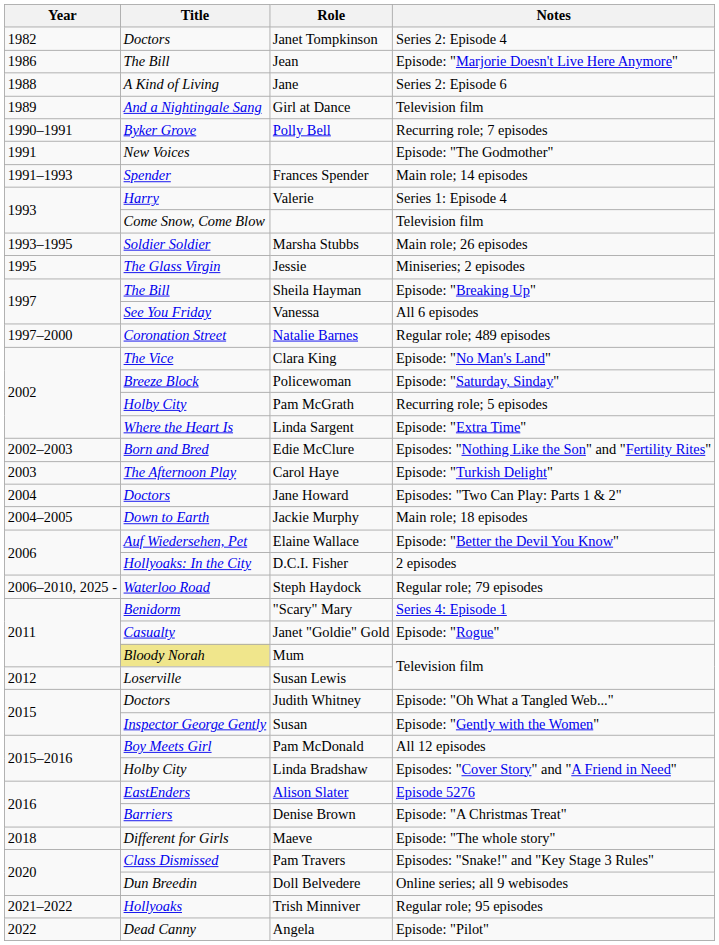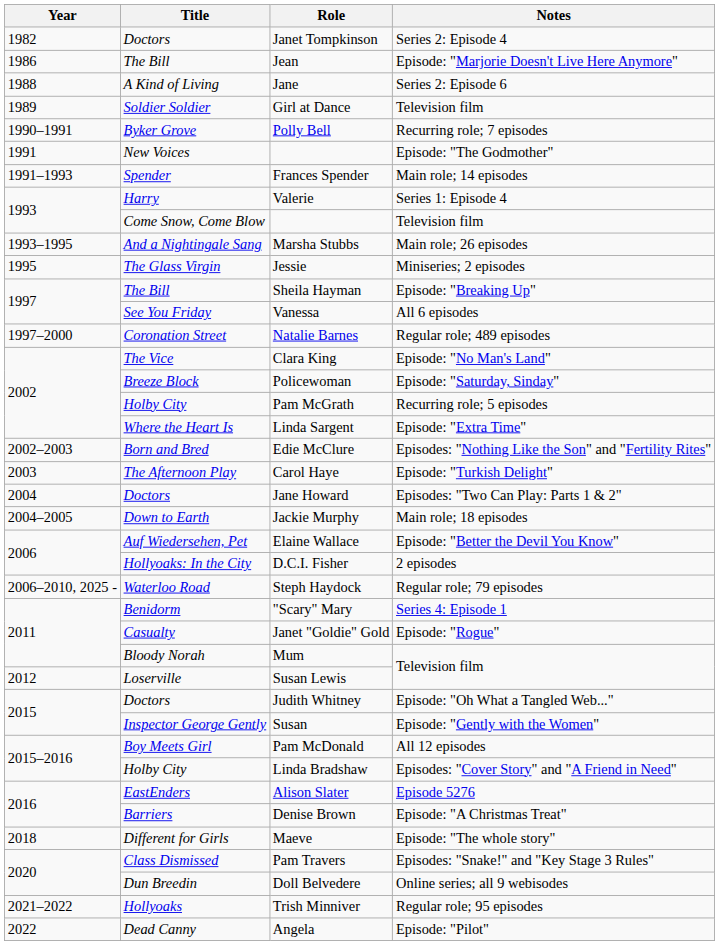Girl at Dance | Title: And a Nightingale Sang -> Soldier Soldier
Marsha Stubbs | Title: Soldier Soldier -> And a Nightingale Sang
Mum | Title: khaki background -> no background
